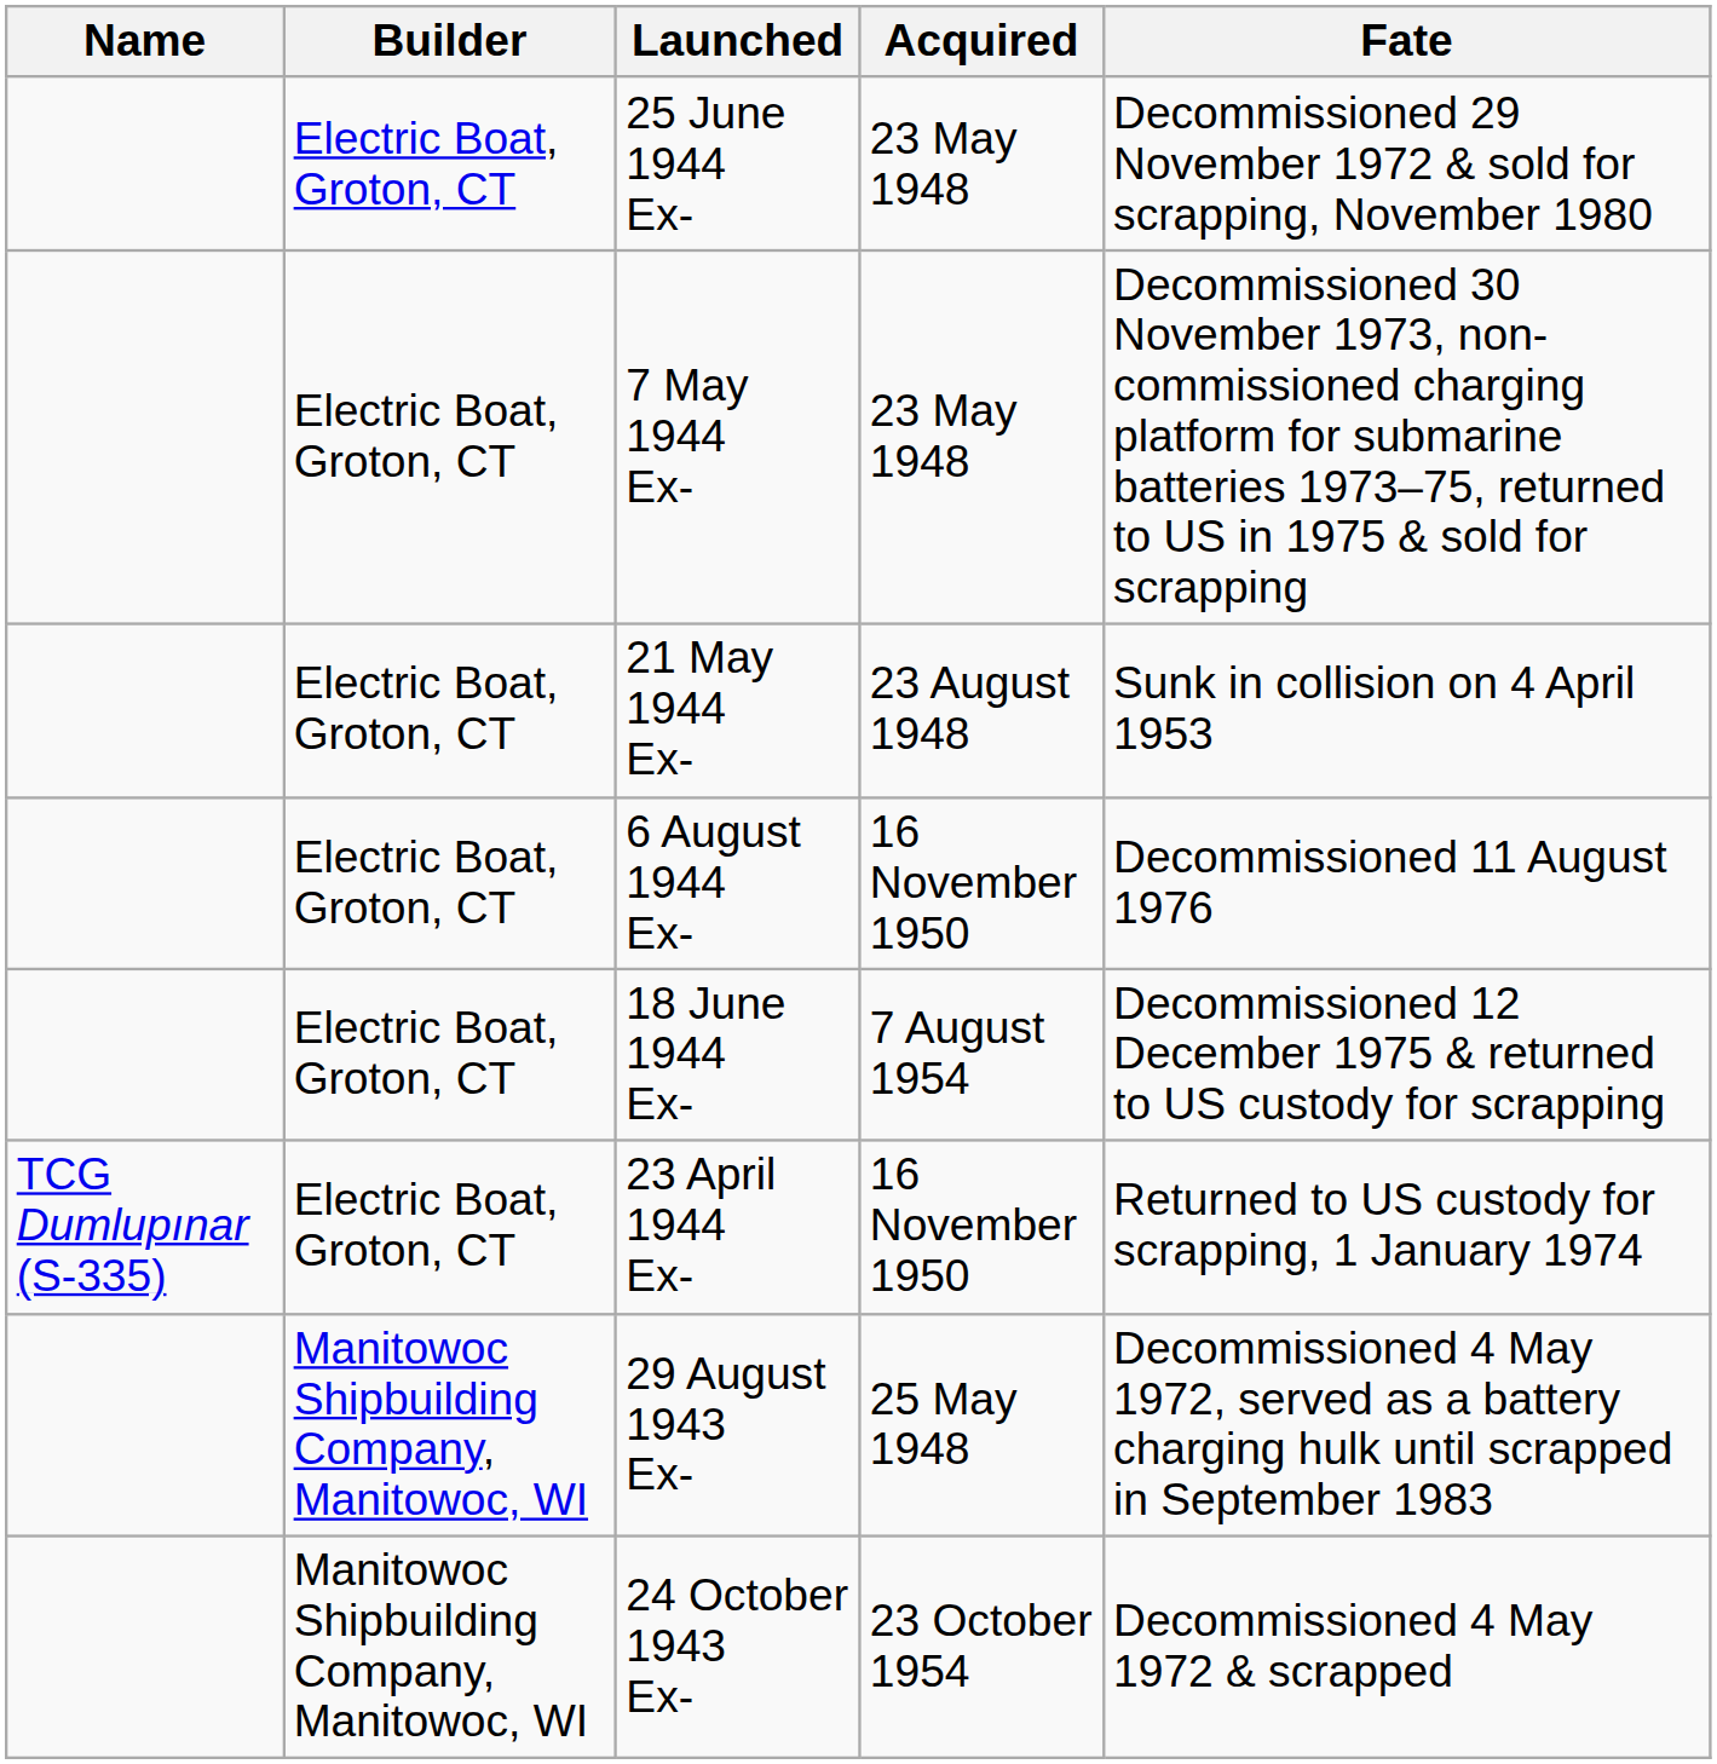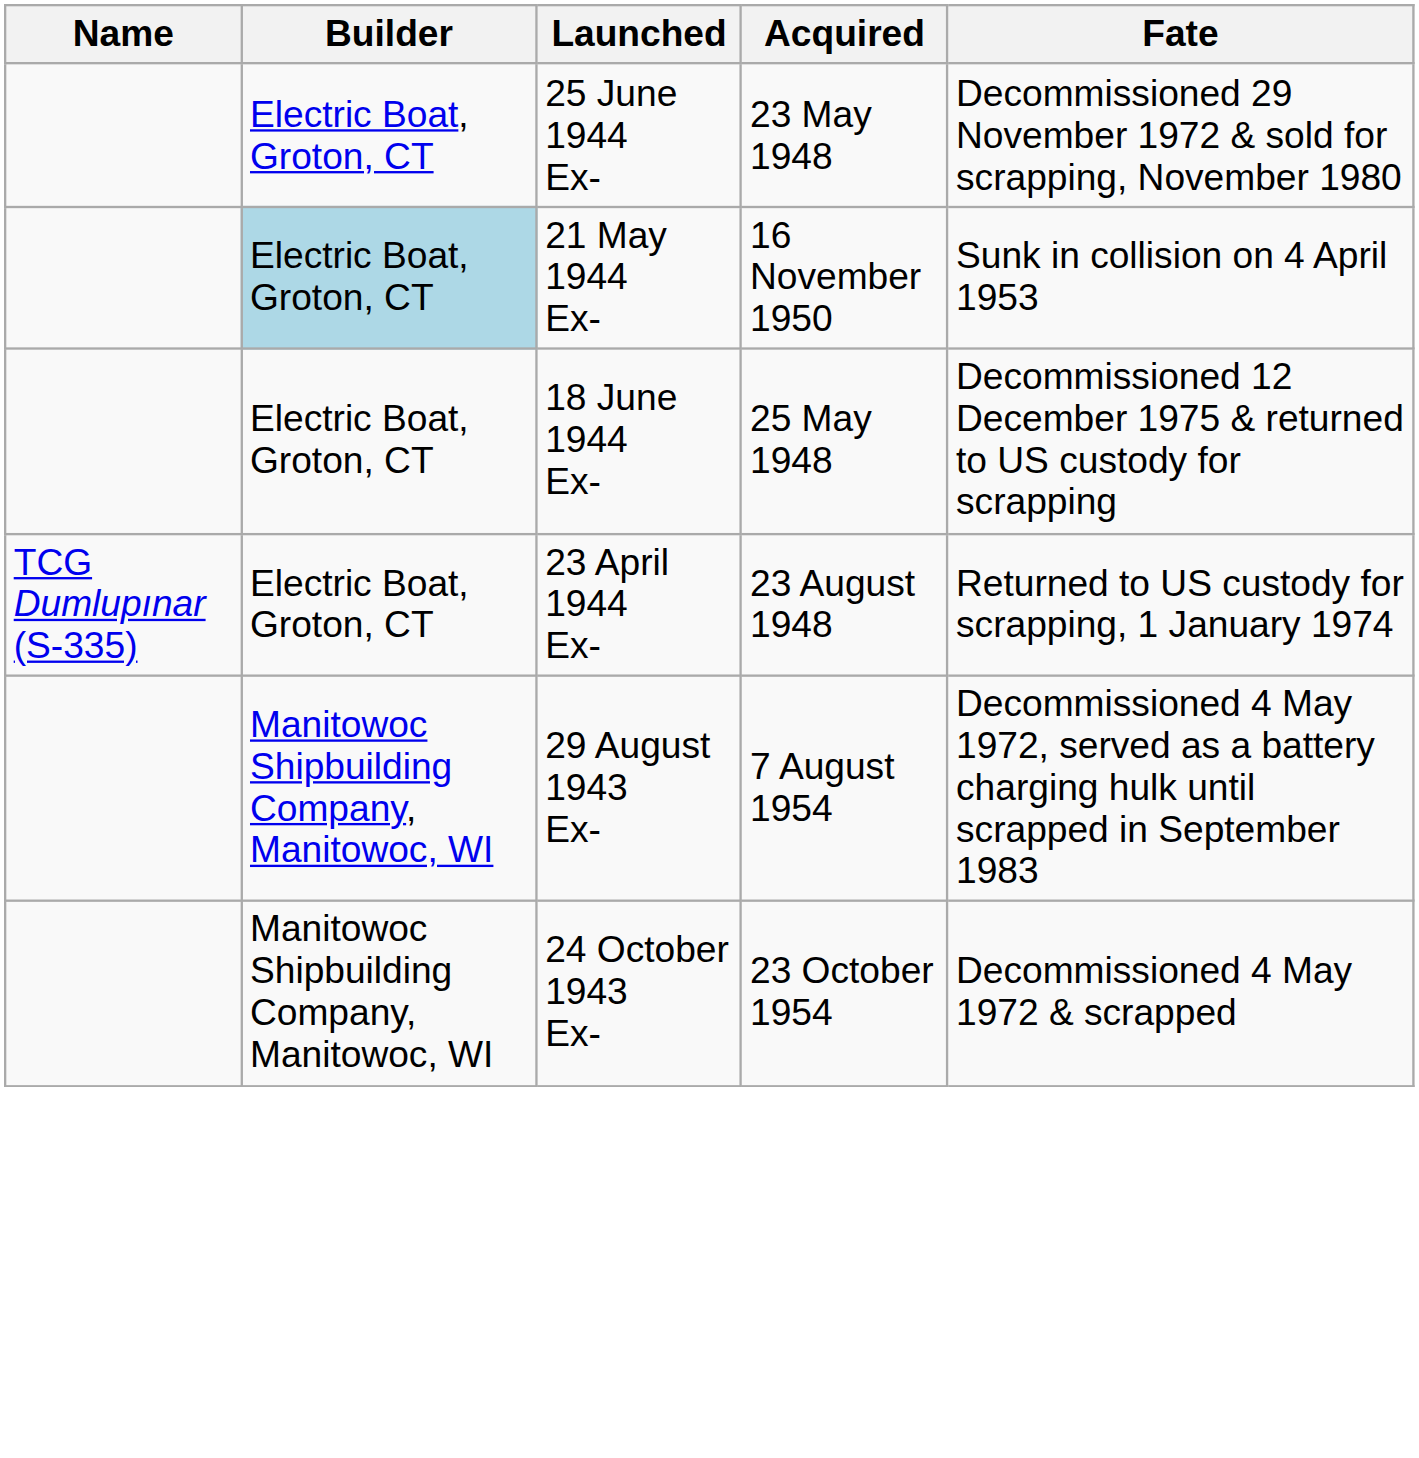- row: Electric Boat, Groton, CT | 7 May 1944 Ex- | 23 May 1948 | Decommissioned 30 November 1973, non-commissioned charging platform for submarine batteries 1973–75, returned to US in 1975 & sold for scrapping
21 May 1944 Ex- | Builder: no background -> lightblue background
21 May 1944 Ex- | Acquired: 23 August 1948 -> 16 November 1950
- row: Electric Boat, Groton, CT | 6 August 1944 Ex- | 16 November 1950 | Decommissioned 11 August 1976
18 June 1944 Ex- | Acquired: 7 August 1954 -> 25 May 1948
23 April 1944 Ex- | Acquired: 16 November 1950 -> 23 August 1948
29 August 1943 Ex- | Acquired: 25 May 1948 -> 7 August 1954
